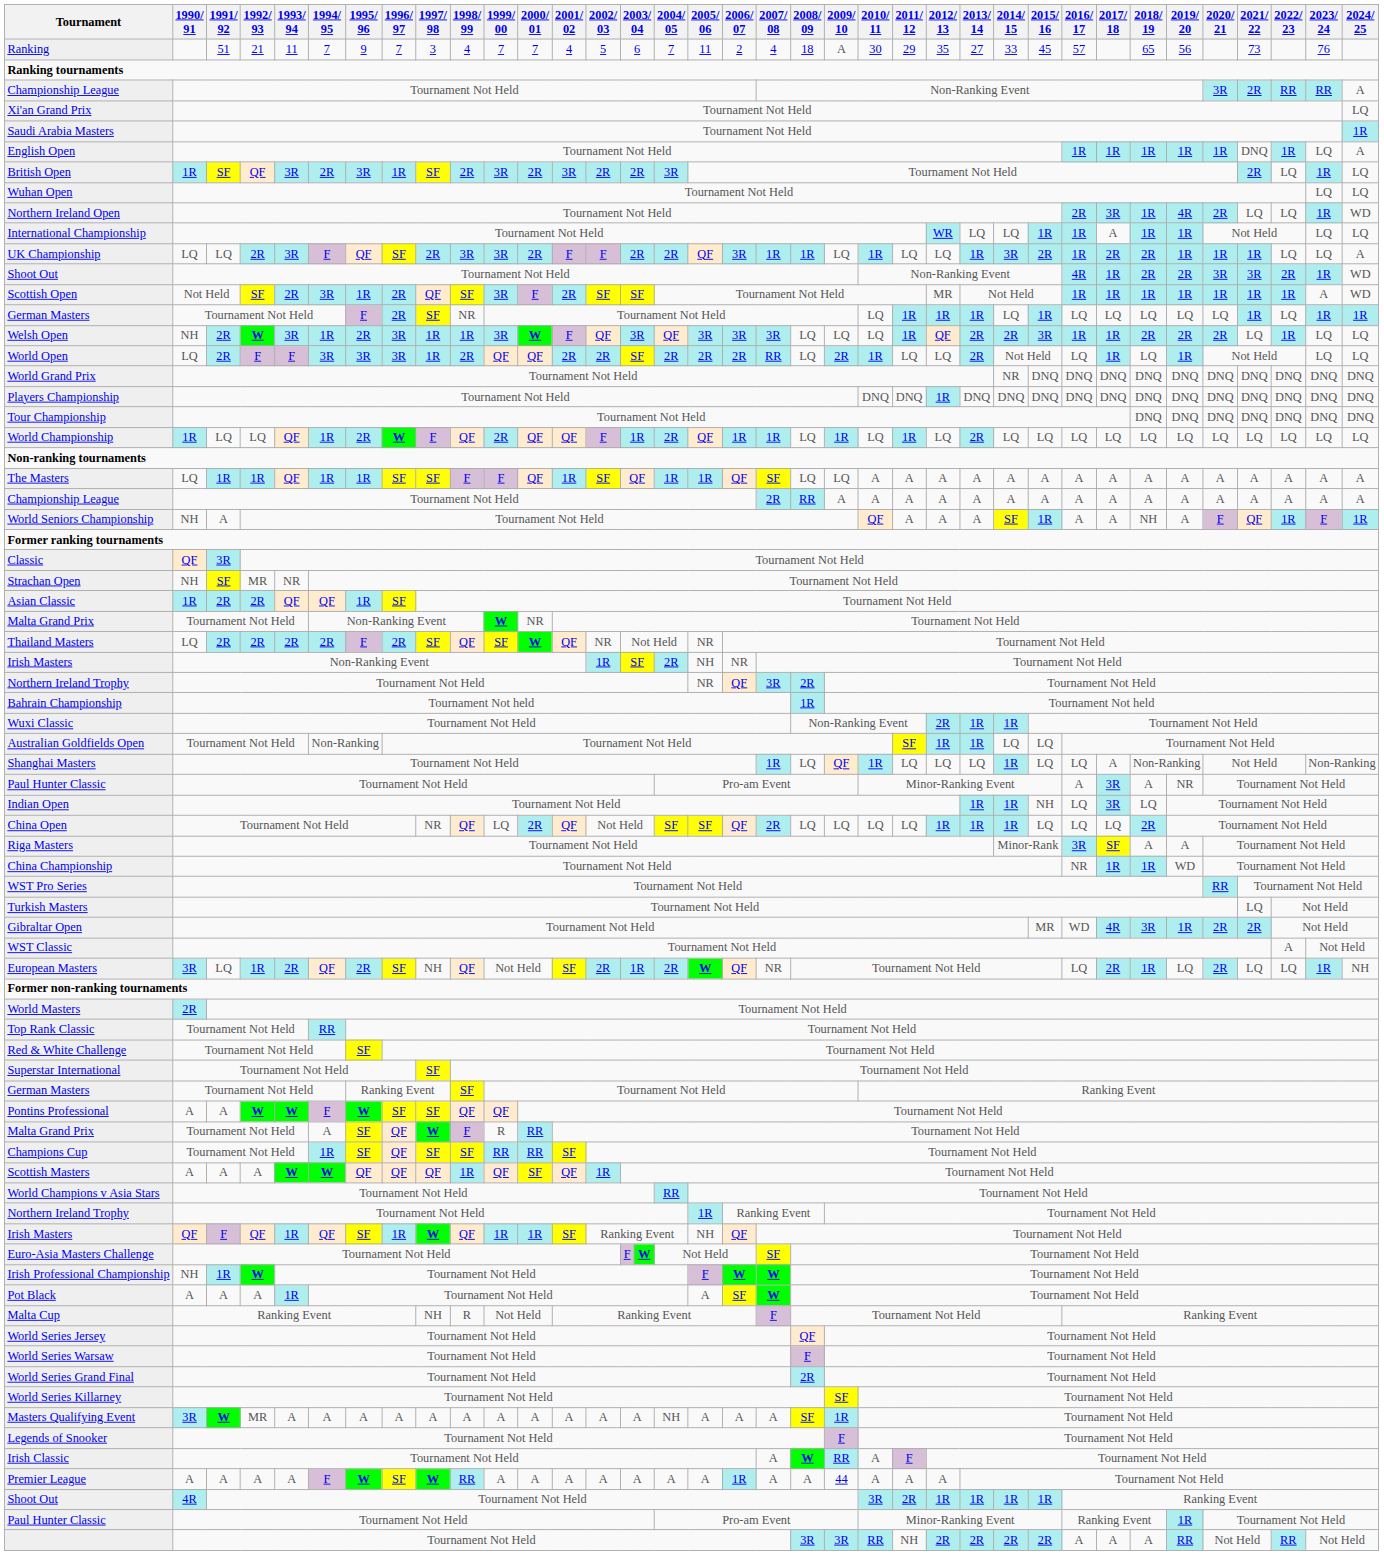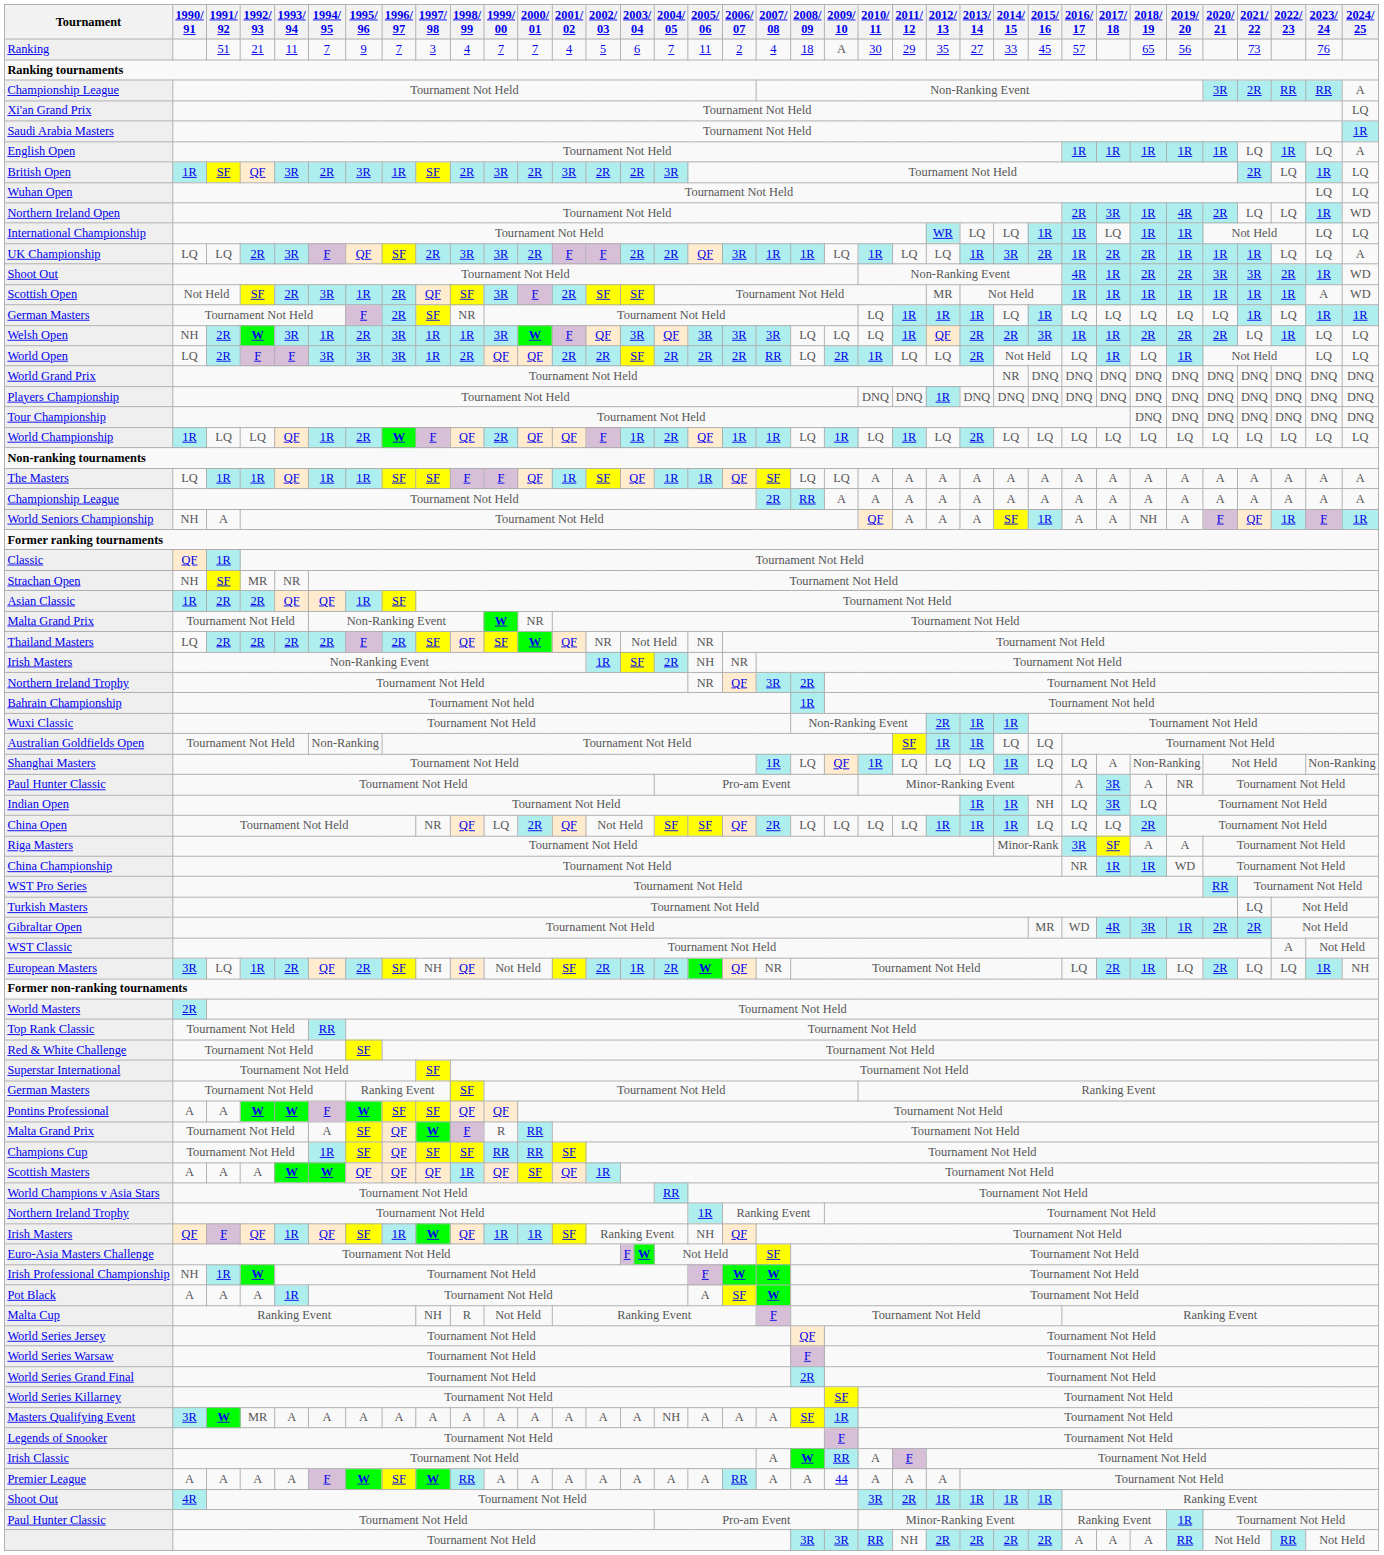English Open | 2021/ 22: DNQ -> LQ
International Championship | 2017/ 18: A -> LQ
Classic | 1991/ 92: 3R -> 1R
Premier League | 2006/ 07: 1R -> RR
